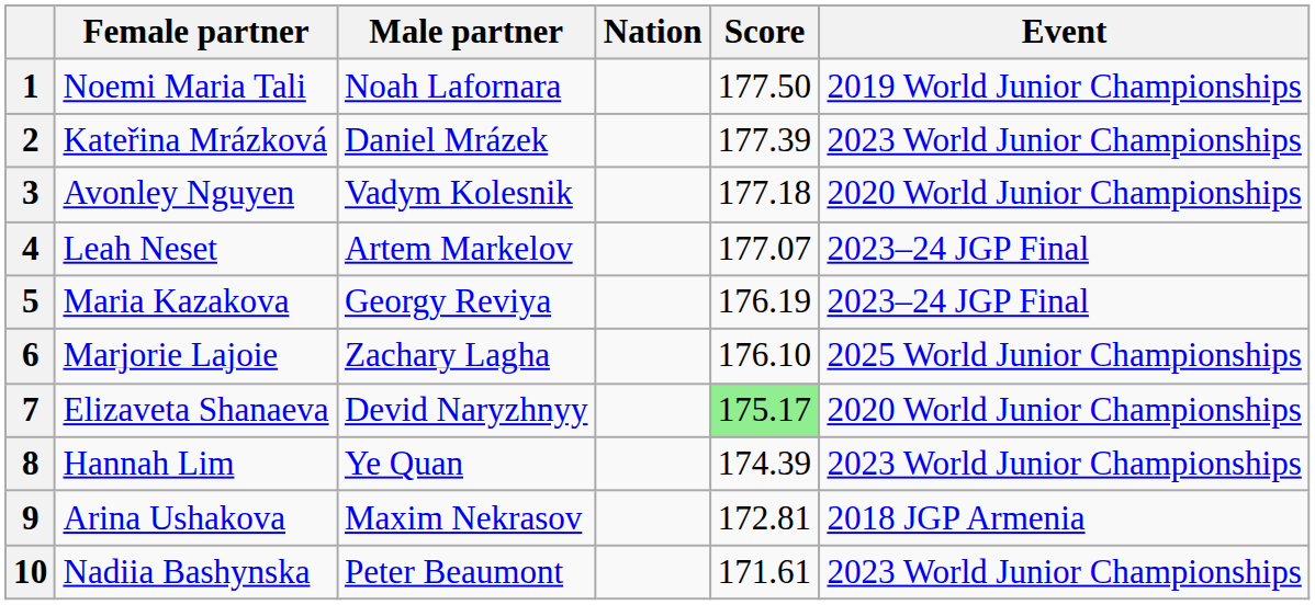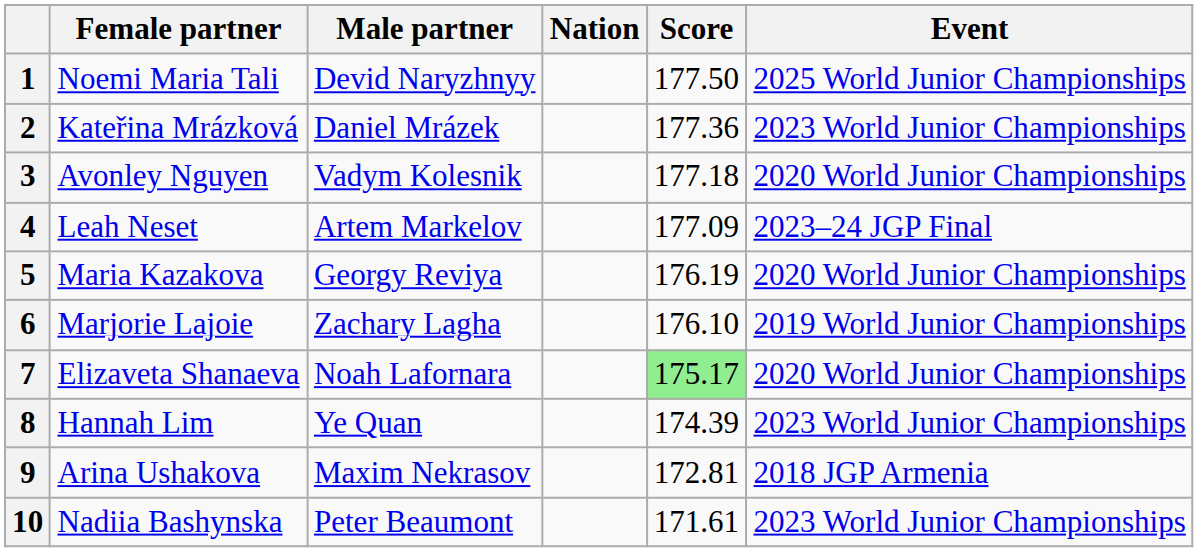1 | Male partner: Noah Lafornara -> Devid Naryzhnyy
1 | Event: 2019 World Junior Championships -> 2025 World Junior Championships
2 | Score: 177.39 -> 177.36
4 | Score: 177.07 -> 177.09
5 | Event: 2023–24 JGP Final -> 2020 World Junior Championships
6 | Event: 2025 World Junior Championships -> 2019 World Junior Championships
7 | Male partner: Devid Naryzhnyy -> Noah Lafornara
